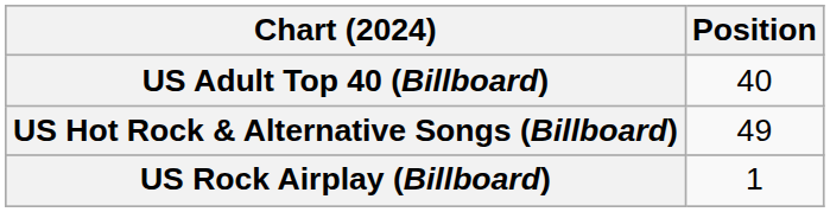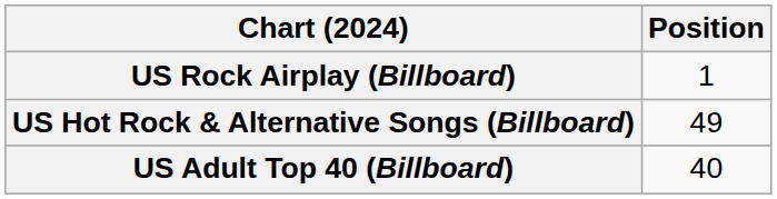rows swapped: US Adult Top 40 (Billboard) <-> US Rock Airplay (Billboard)
